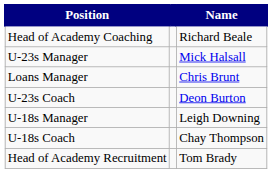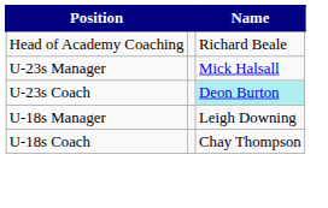- row: Loans Manager | Chris Brunt
U-23s Coach | Name: no background -> paleturquoise background
- row: Head of Academy Recruitment | Tom Brady
